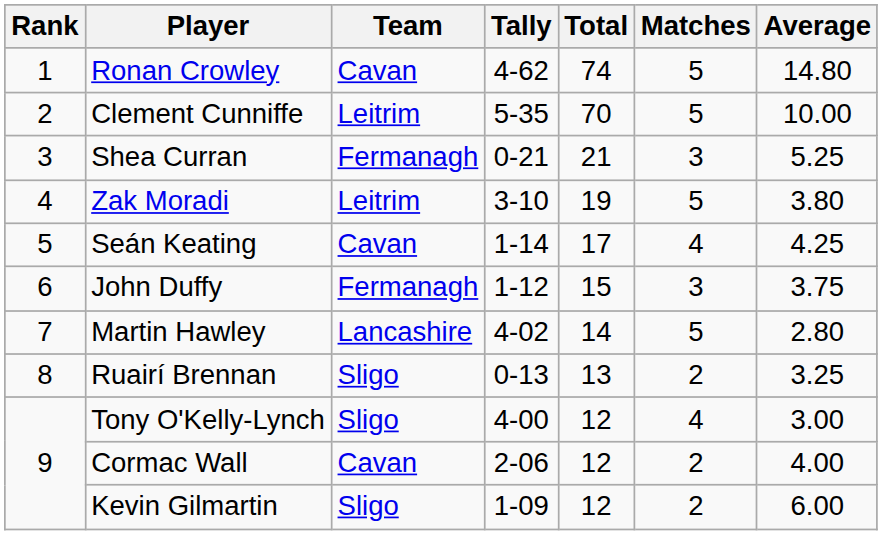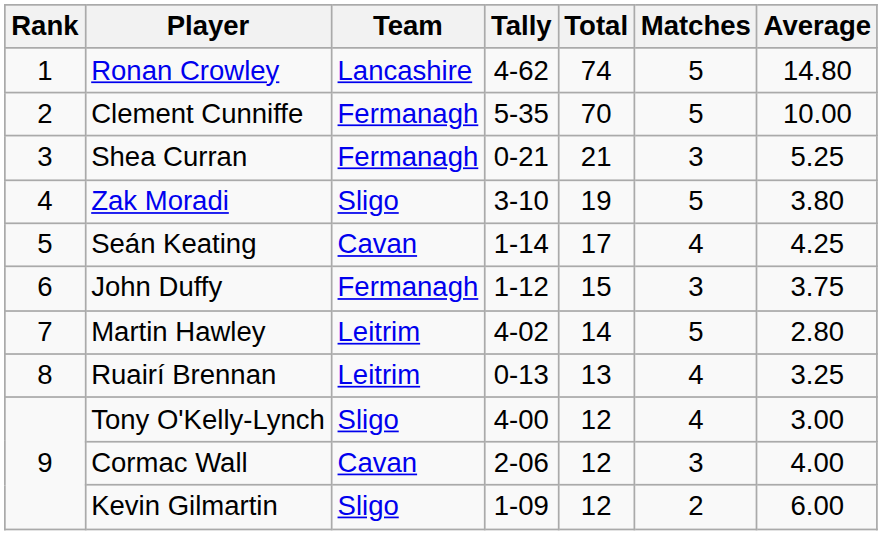Ronan Crowley | Team: Cavan -> Lancashire
Clement Cunniffe | Team: Leitrim -> Fermanagh
Zak Moradi | Team: Leitrim -> Sligo
Martin Hawley | Team: Lancashire -> Leitrim
Ruairí Brennan | Team: Sligo -> Leitrim
Ruairí Brennan | Matches: 2 -> 4
Cormac Wall | Matches: 2 -> 3
